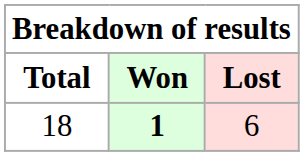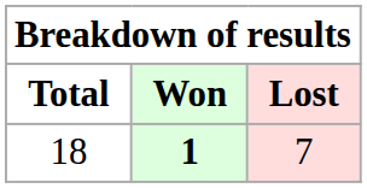18 | Lost: 6 -> 7
